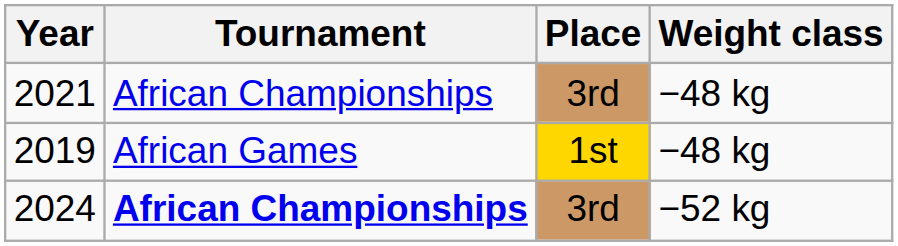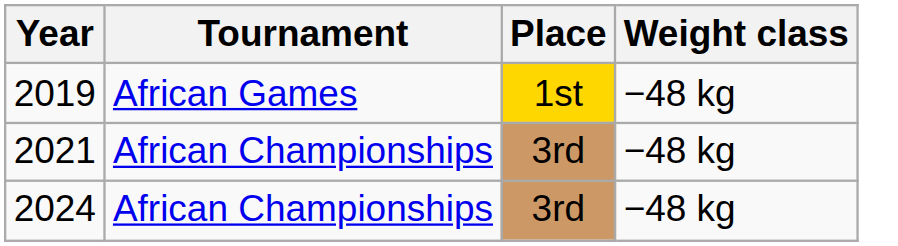rows swapped: 2019 <-> 2021
2024 | Tournament: bold -> normal
2024 | Weight class: −52 kg -> −48 kg
